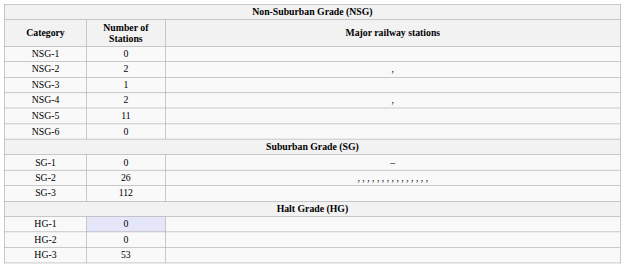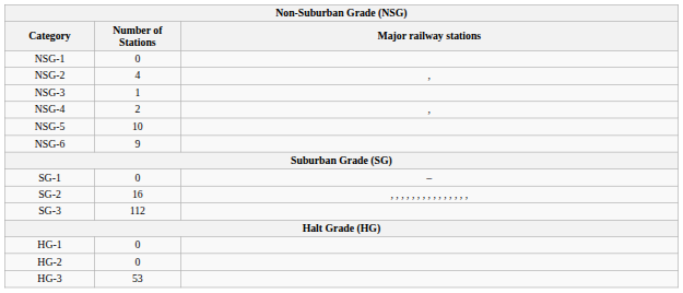NSG-2 | Number of Stations: 2 -> 4
NSG-5 | Number of Stations: 11 -> 10
NSG-6 | Number of Stations: 0 -> 9
SG-2 | Number of Stations: 26 -> 16
HG-1 | Number of Stations: lavender background -> no background
